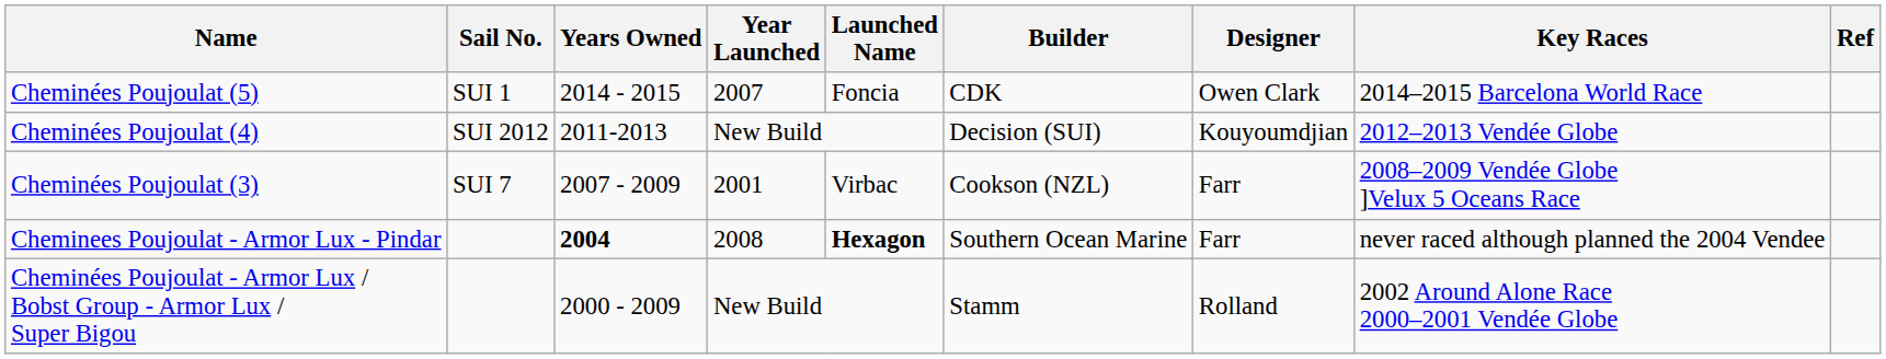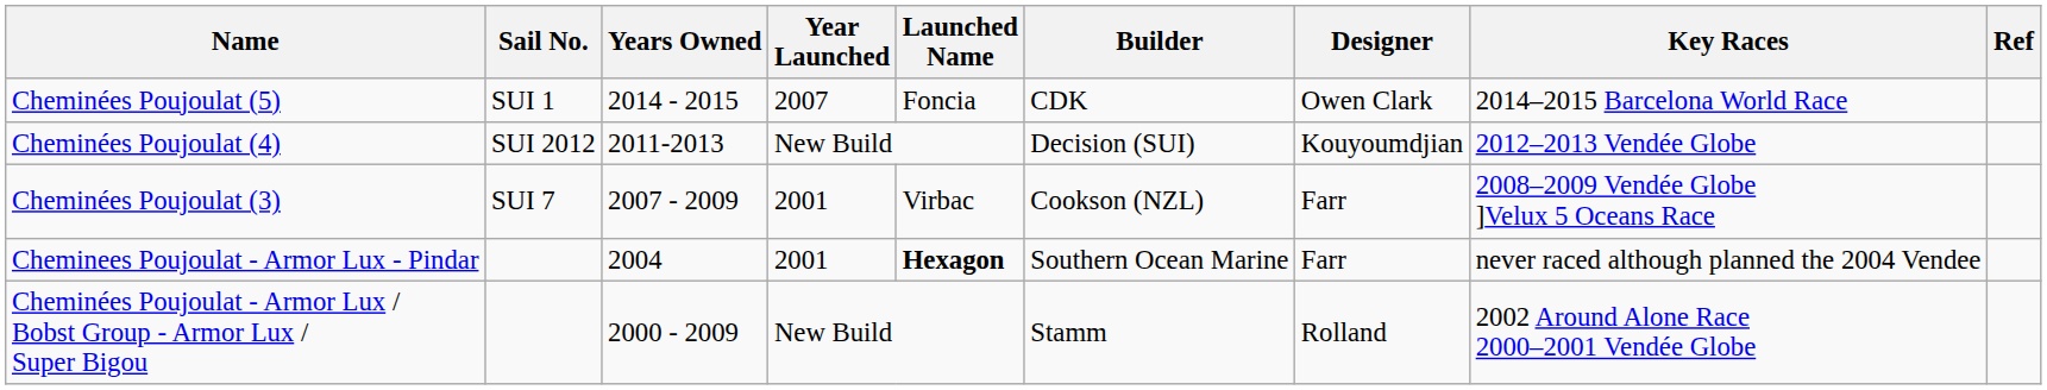Cheminees Poujoulat - Armor Lux - Pindar | Years Owned: bold -> normal
Cheminees Poujoulat - Armor Lux - Pindar | Year Launched: 2008 -> 2001
